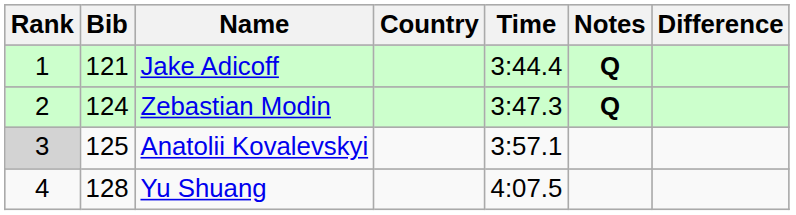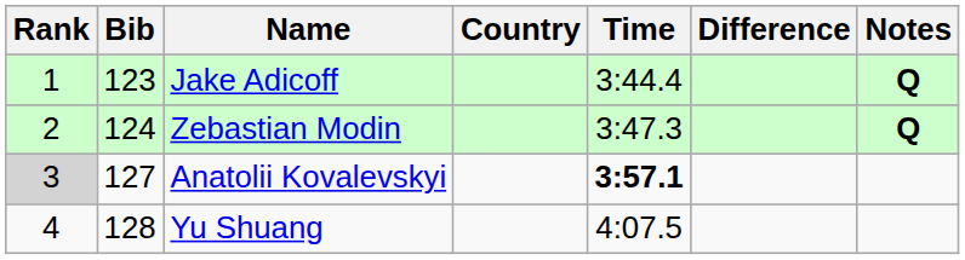columns swapped: Difference <-> Notes
Jake Adicoff | Bib: 121 -> 123
Anatolii Kovalevskyi | Bib: 125 -> 127
Anatolii Kovalevskyi | Time: normal -> bold
